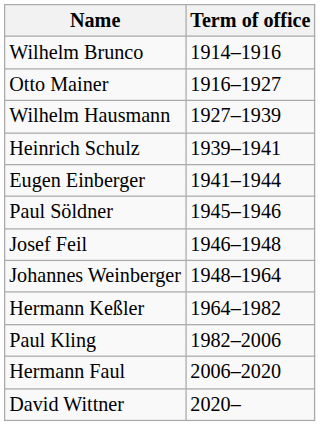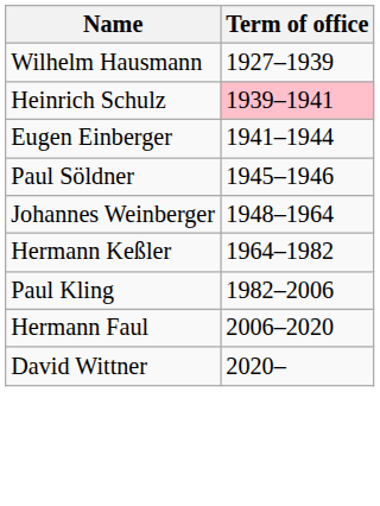- row: Wilhelm Brunco | 1914–1916
- row: Otto Mainer | 1916–1927
Heinrich Schulz | Term of office: no background -> pink background
- row: Josef Feil | 1946–1948
